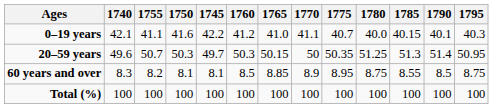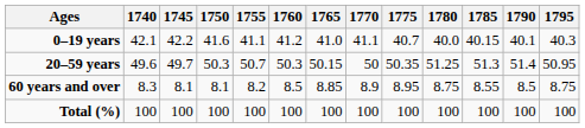columns swapped: 1745 <-> 1755
